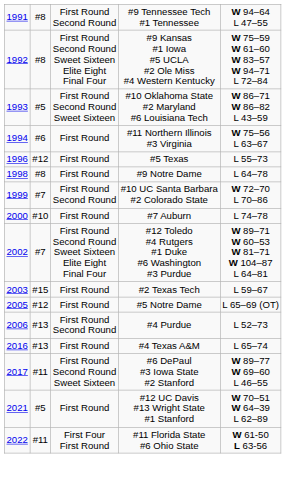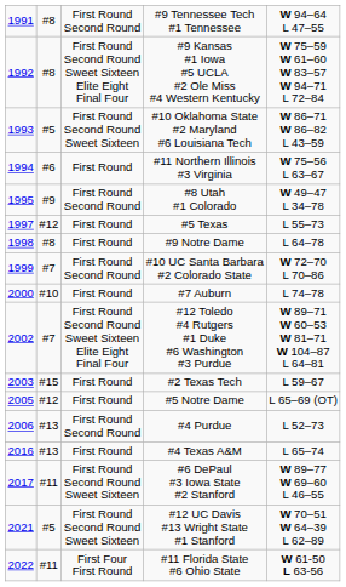+ row: 1995 | #9 | First Round Second Round | #8 Utah #1 Colorado | W 49–47 L 34–78
#5 Texas | column 1: 1996 -> 1997
#12 UC Davis #13 Wright State #1 Stanford | column 3: First Round -> First Round Second Round Sweet Sixteen
